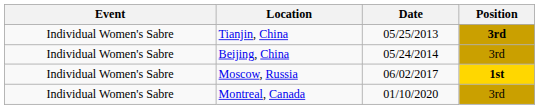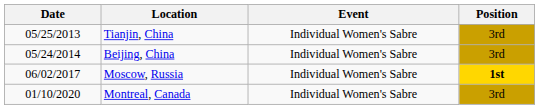columns swapped: Date <-> Event
Tianjin, China | Position: bold -> normal
